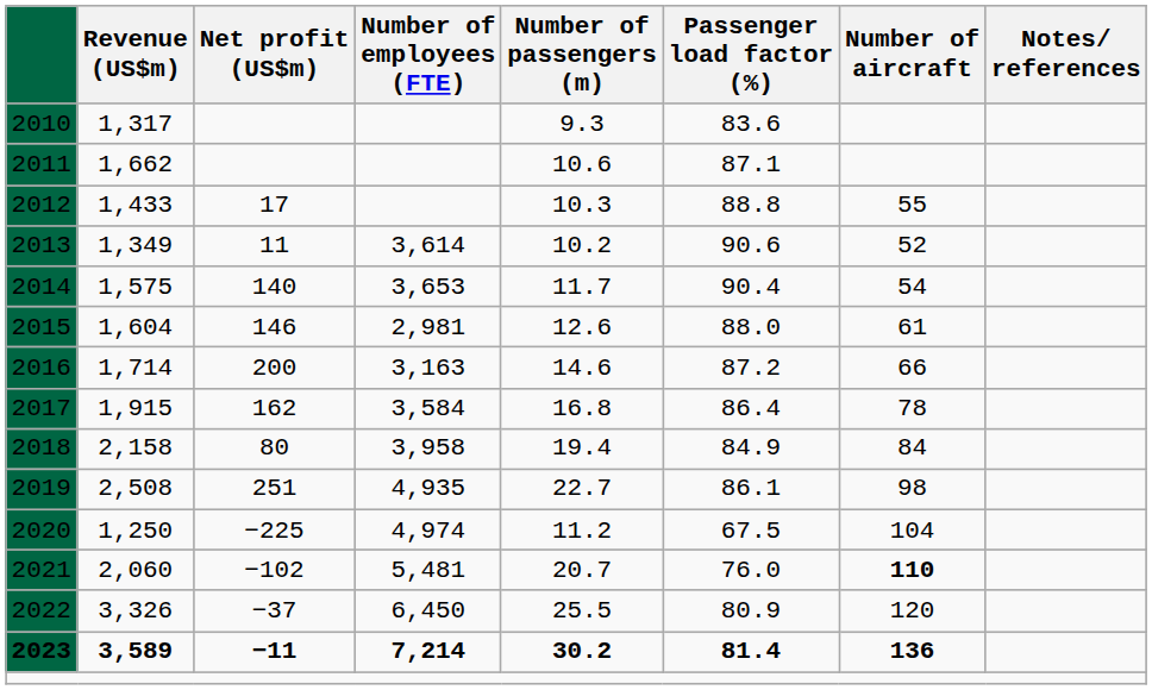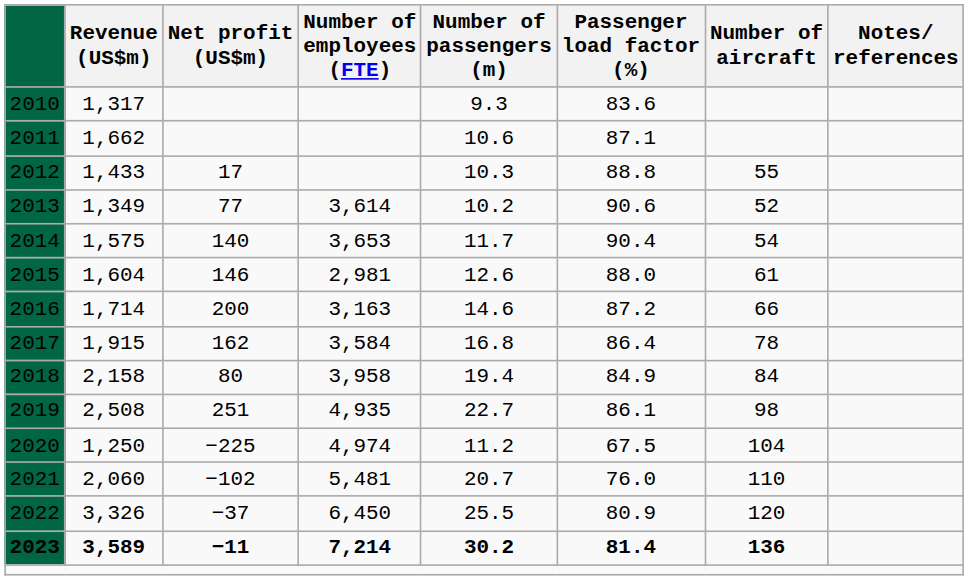2013 | Net profit (US$m): 11 -> 77
2021 | Number of aircraft: bold -> normal
